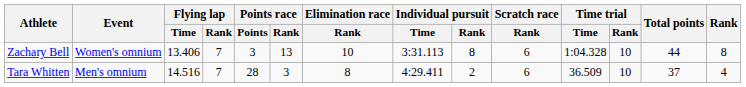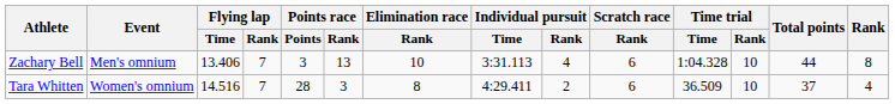Zachary Bell | Event: Women's omnium -> Men's omnium
Zachary Bell | Individual pursuit / Rank: 8 -> 4
Tara Whitten | Event: Men's omnium -> Women's omnium
